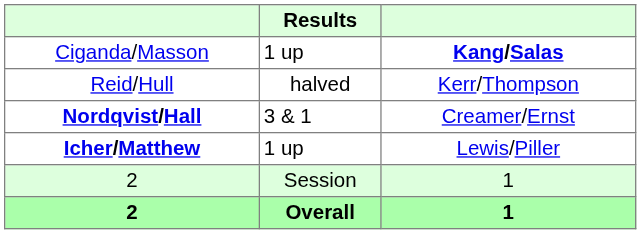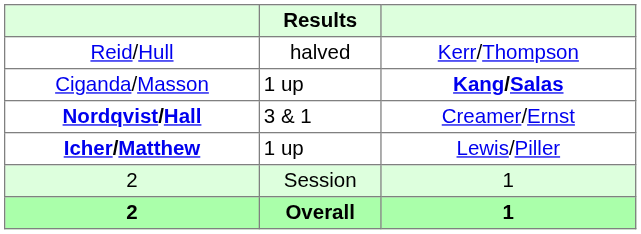rows swapped: Reid/Hull <-> Ciganda/Masson
